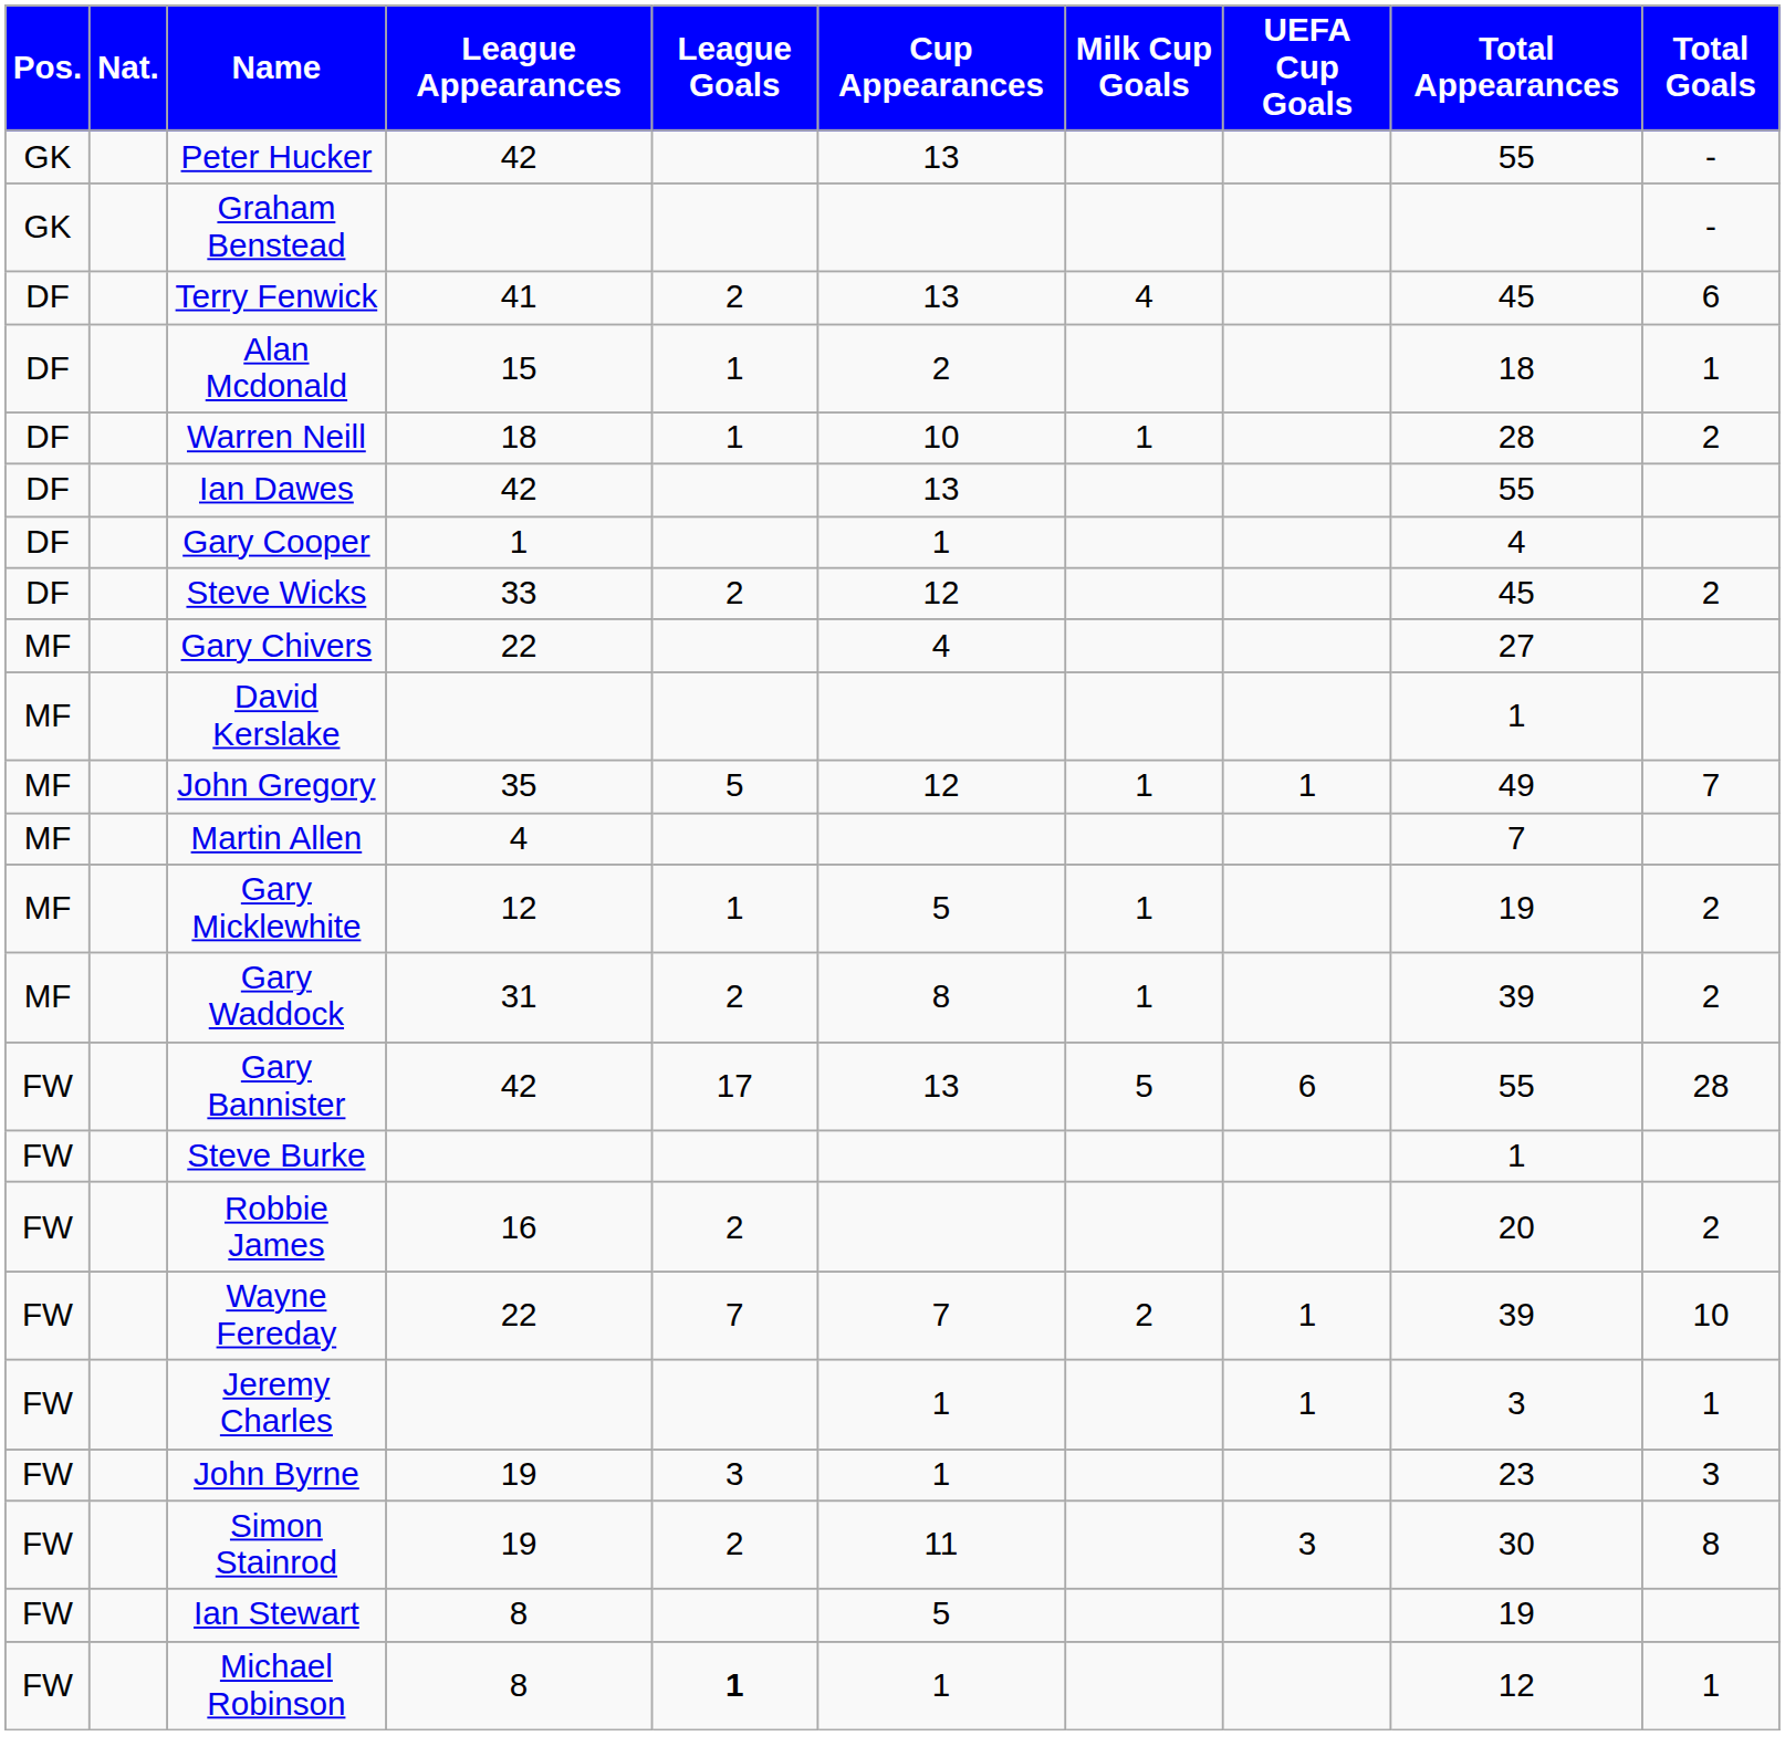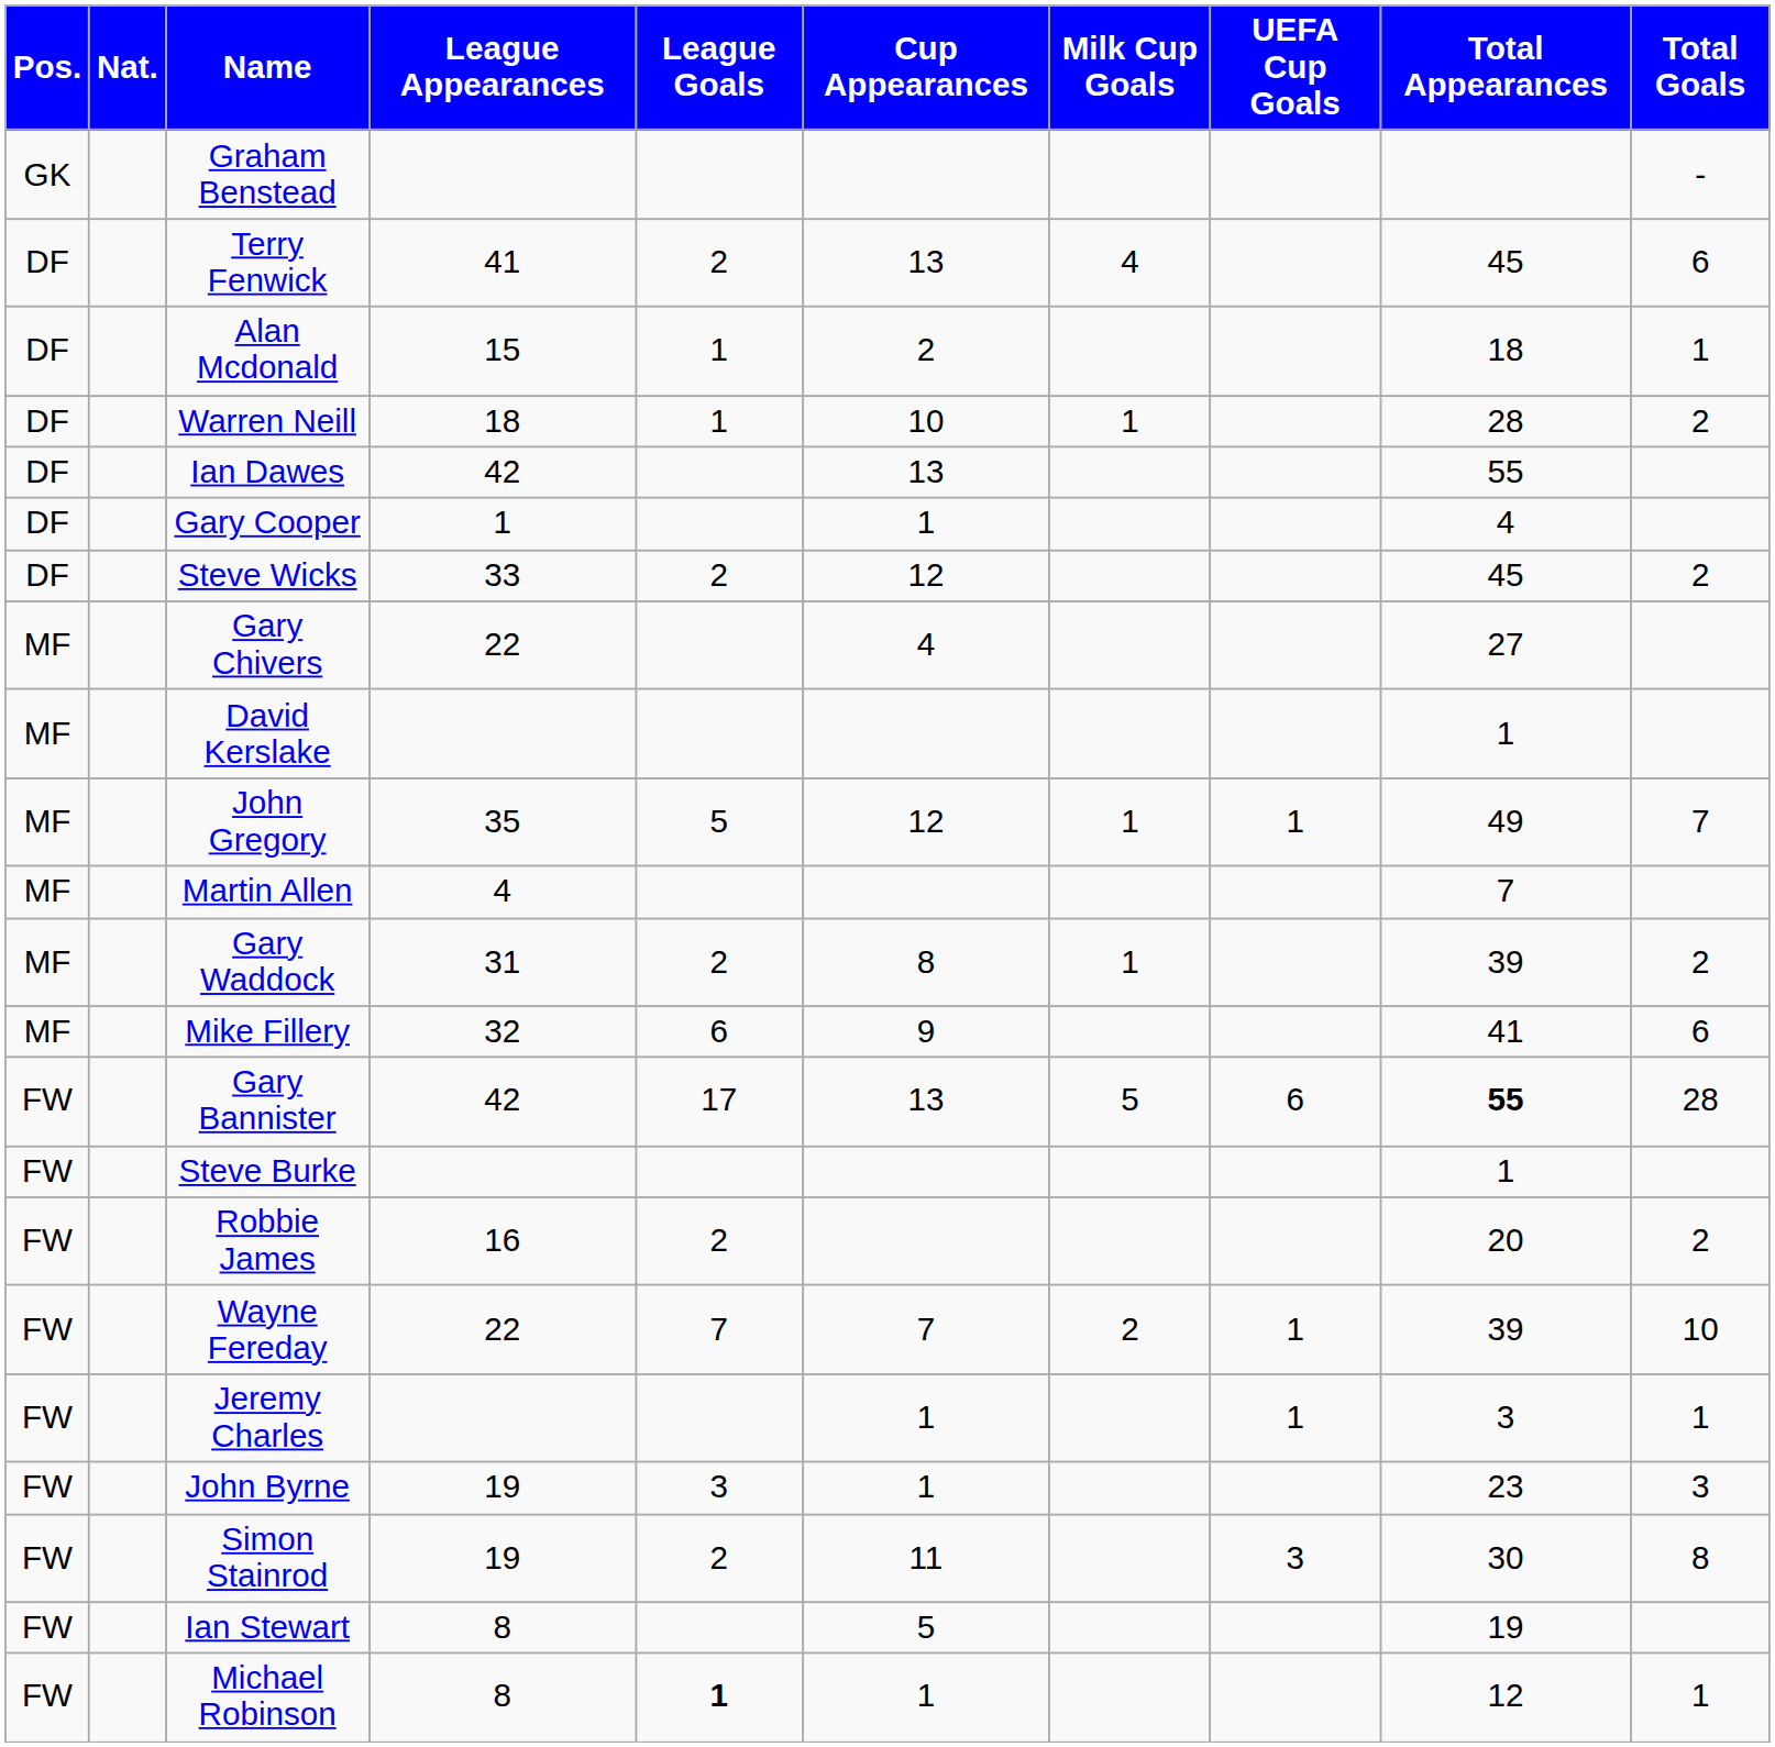- row: GK | Peter Hucker | 42 | 13 | 55 | -
- row: MF | Gary Micklewhite | 12 | 1 | 5 | 1 | 19 | 2
+ row: MF | Mike Fillery | 32 | 6 | 9 | 41 | 6
Gary Bannister | Total Appearances: normal -> bold
